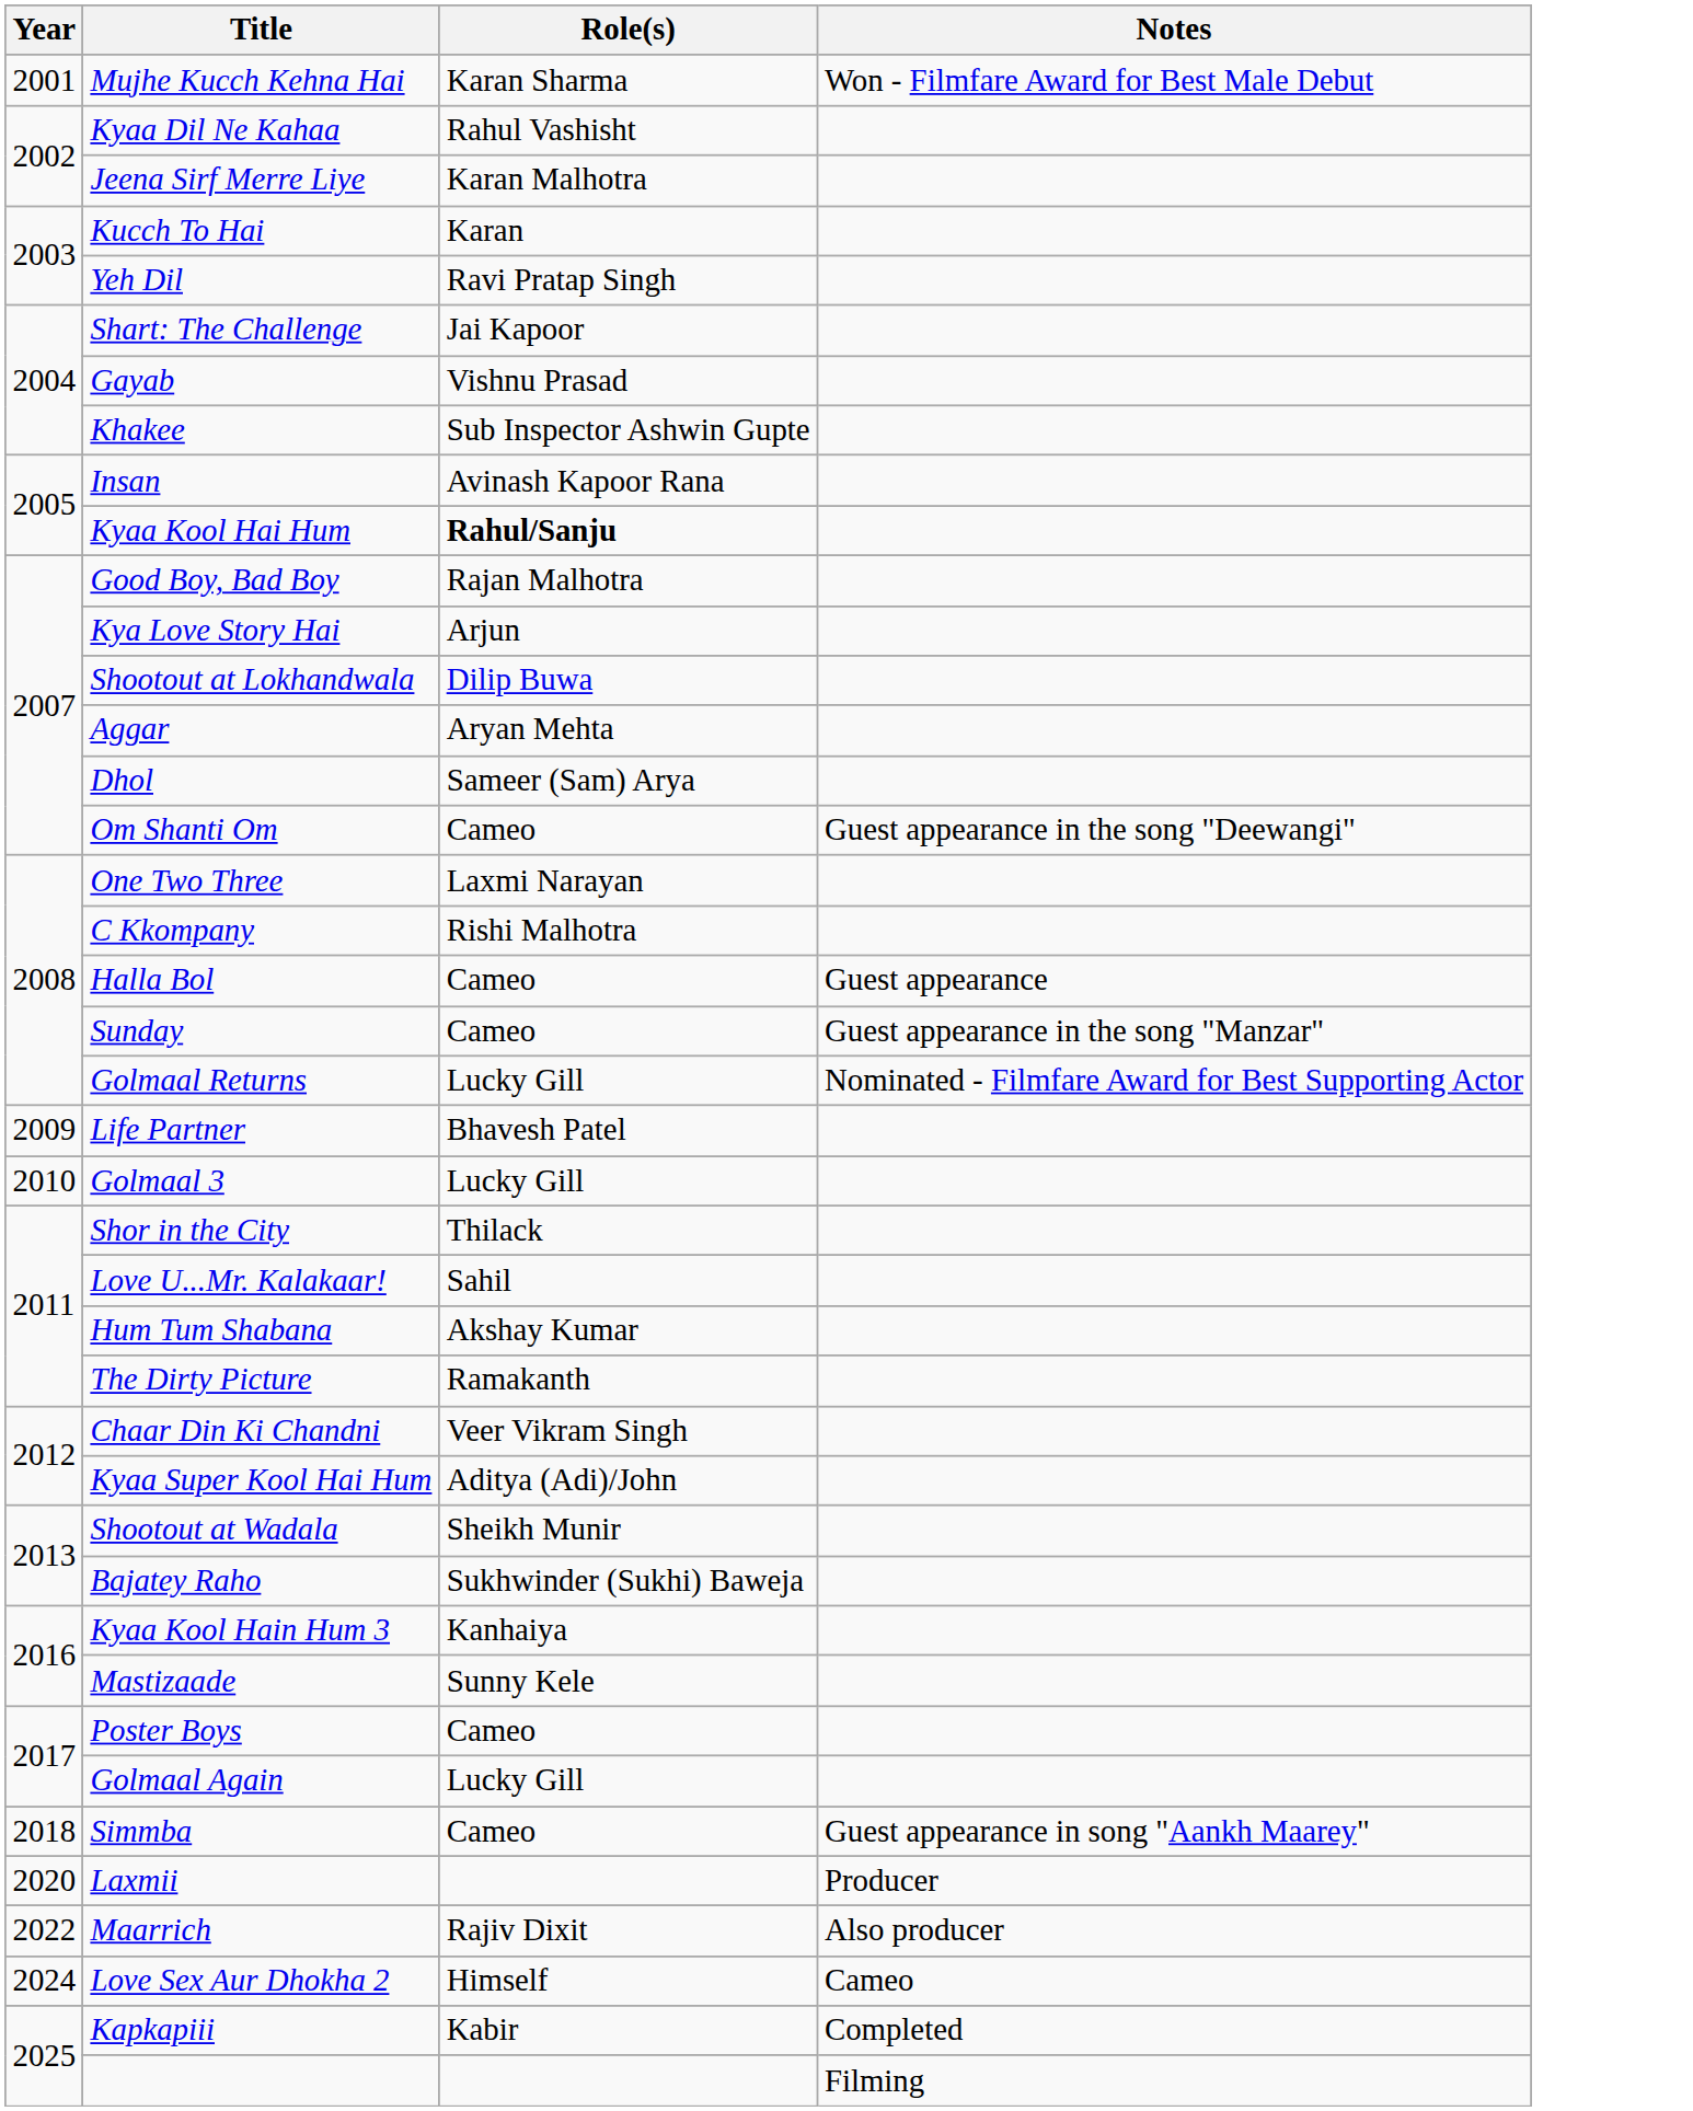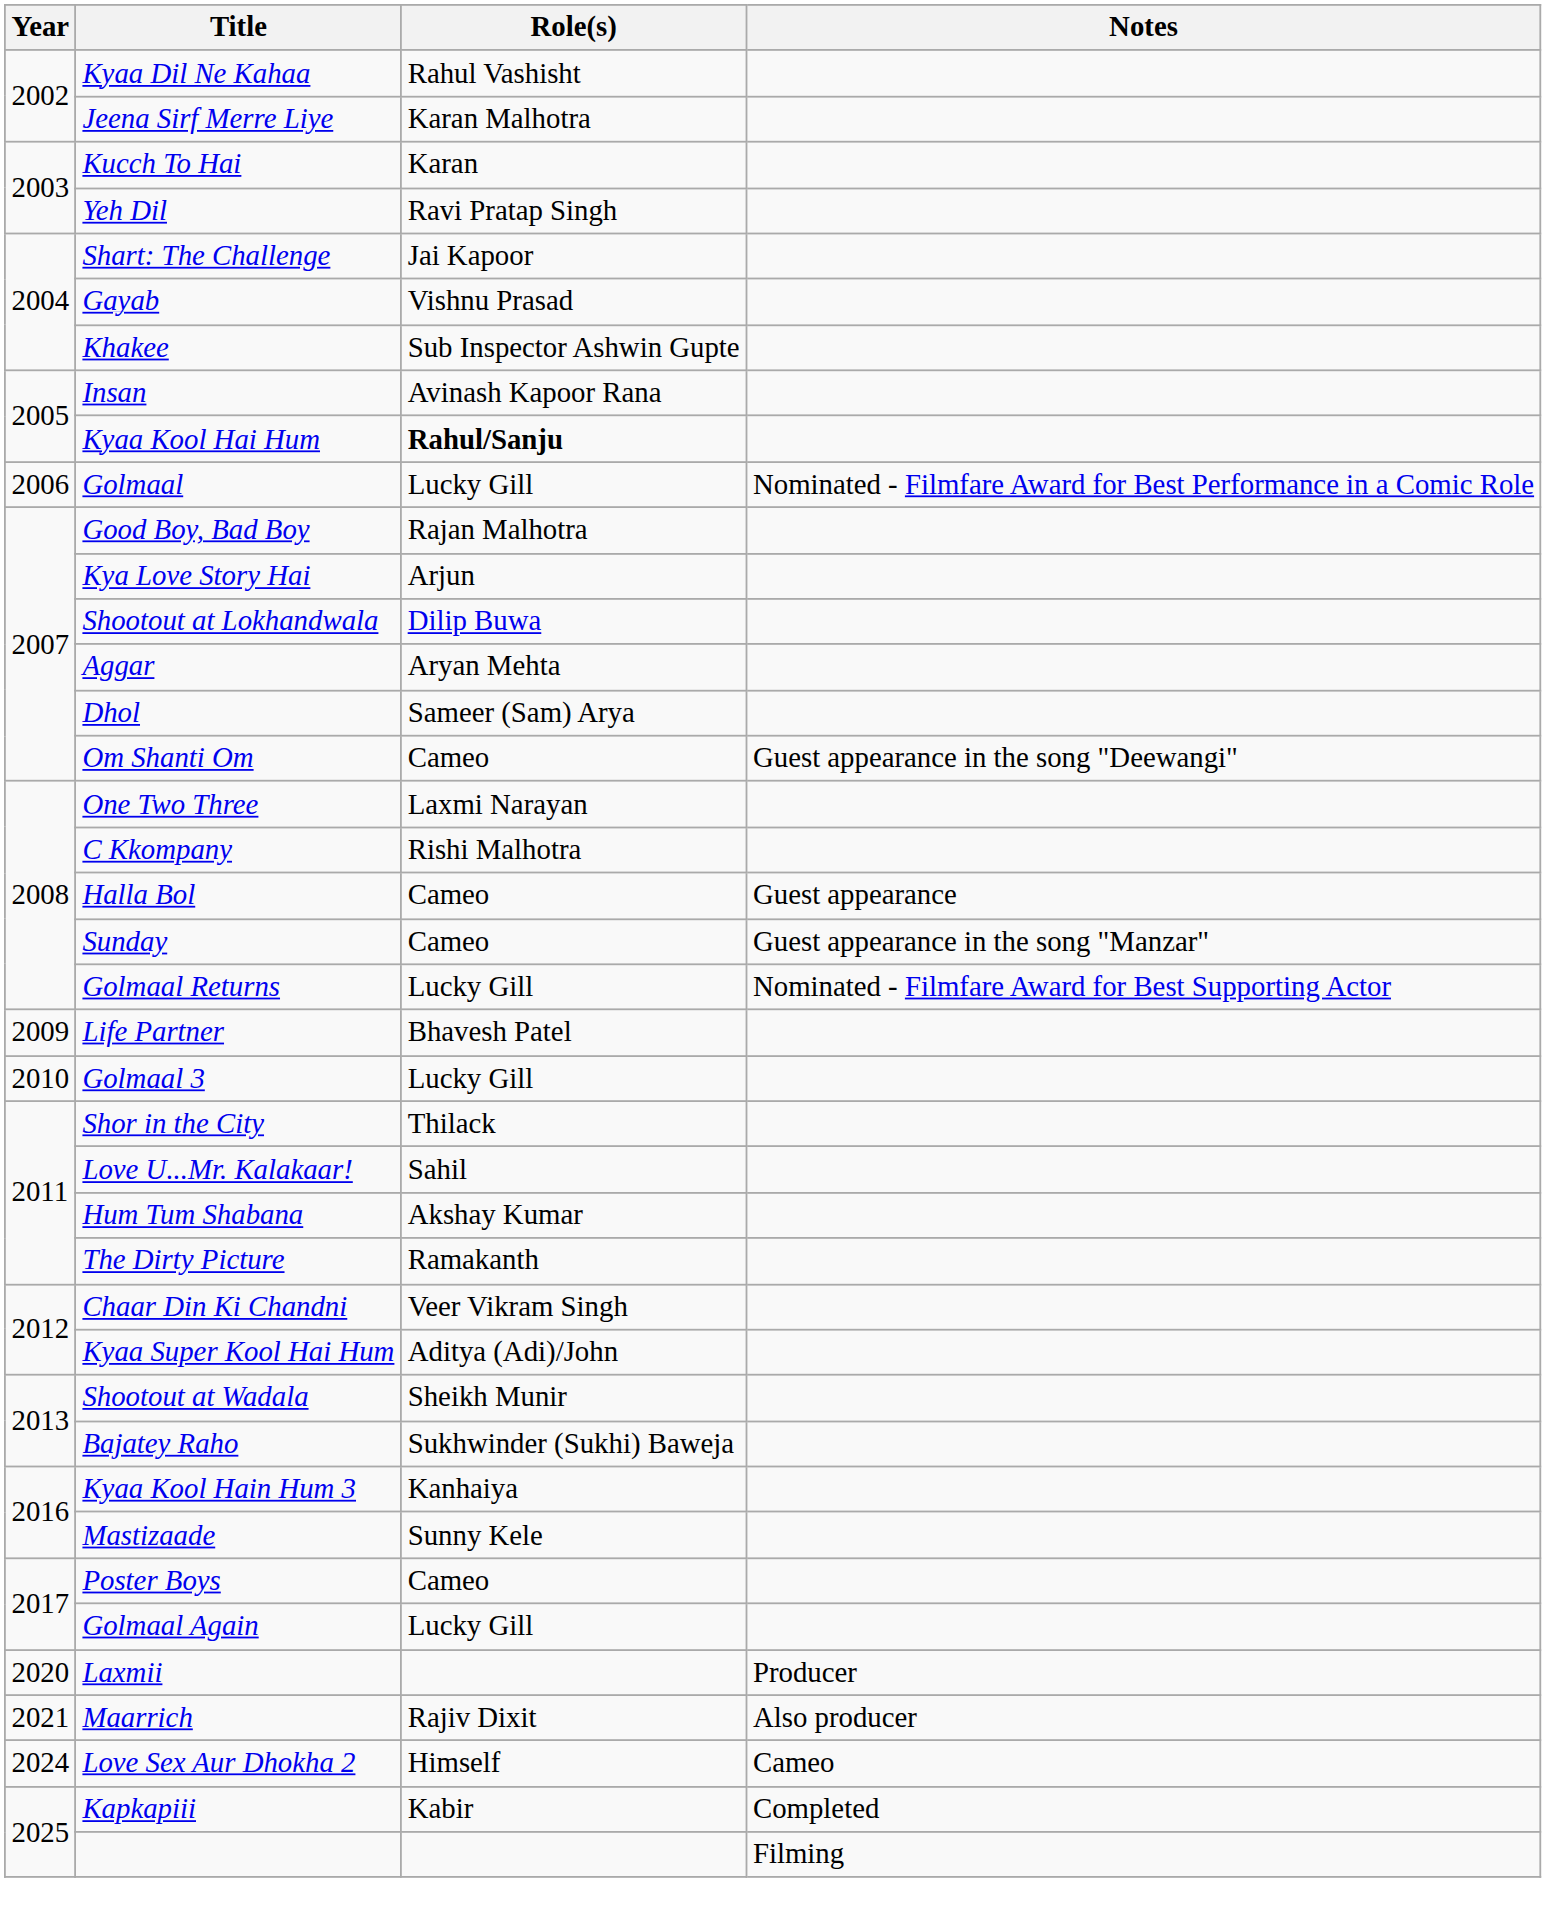- row: 2001 | Mujhe Kucch Kehna Hai | Karan Sharma | Won - Filmfare Award for Best Male Debut
+ row: 2006 | Golmaal | Lucky Gill | Nominated - Filmfare Award for Best Performance in a Comic Role
- row: 2018 | Simmba | Cameo | Guest appearance in song "Aankh Maarey"
Maarrich | Year: 2022 -> 2021
